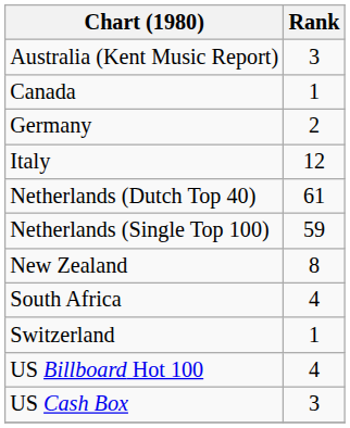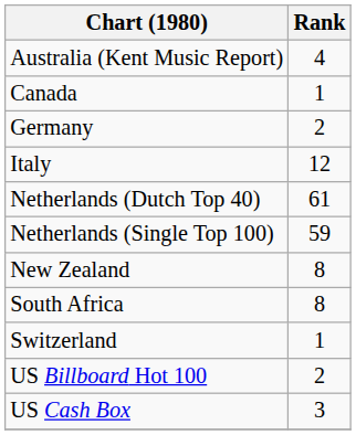Australia (Kent Music Report) | Rank: 3 -> 4
South Africa | Rank: 4 -> 8
US Billboard Hot 100 | Rank: 4 -> 2
